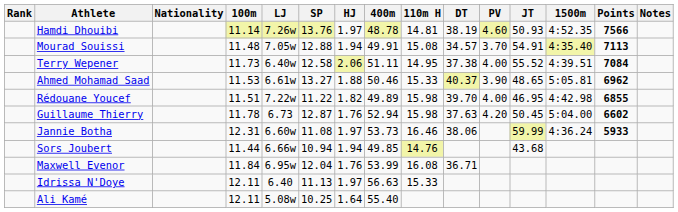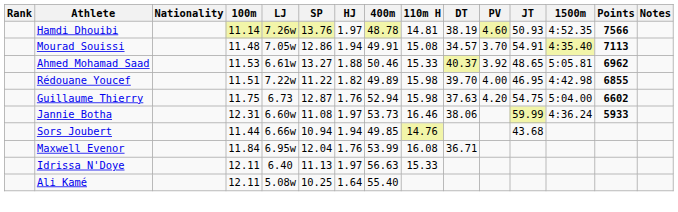Mourad Souissi | SP: 12.88 -> 12.86
- row: Terry Wepener | 11.73 | 6.40w | 12.58 | 2.06 | 51.11 | 14.95 | 37.38 | 4.00 | 55.52 | 4:39.51 | 7084
Ahmed Mohamad Saad | PV: 3.90 -> 3.92
Guillaume Thierry | 100m: 11.78 -> 11.75
Guillaume Thierry | JT: 50.45 -> 54.75
